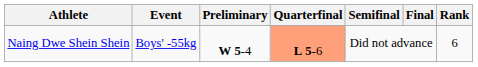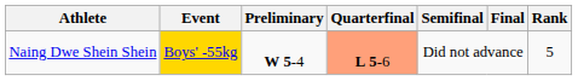Naing Dwe Shein Shein | Event: no background -> gold background
Naing Dwe Shein Shein | Rank: 6 -> 5
